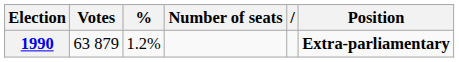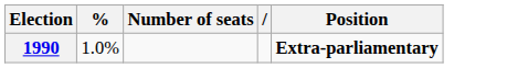- column: Votes | 63 879
1990 | %: 1.2% -> 1.0%
